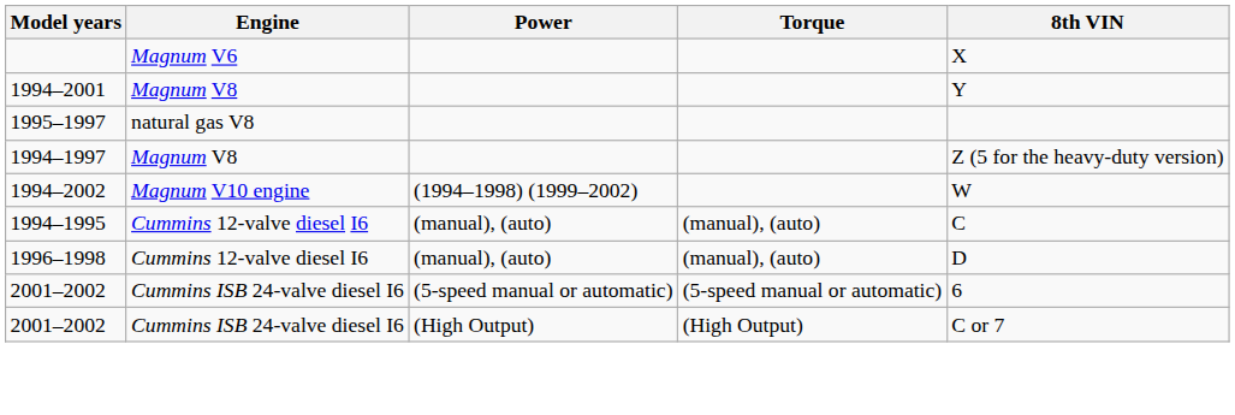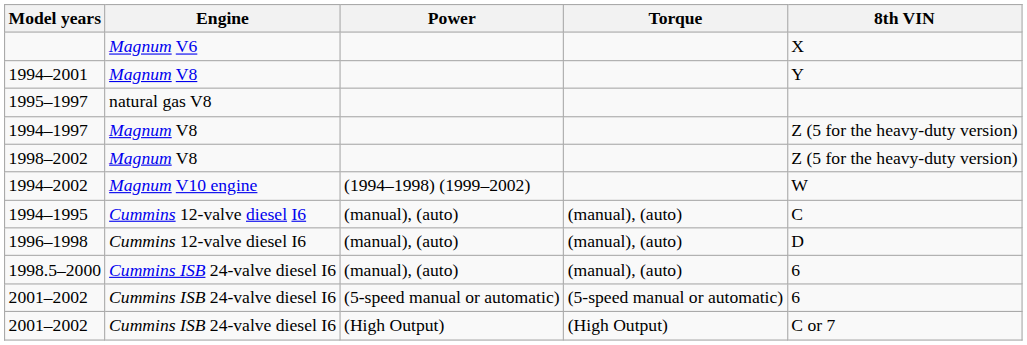+ row: 1998–2002 | Magnum V8 | Z (5 for the heavy-duty version)
+ row: 1998.5–2000 | Cummins ISB 24-valve diesel I6 | (manual), (auto) | (manual), (auto) | 6
